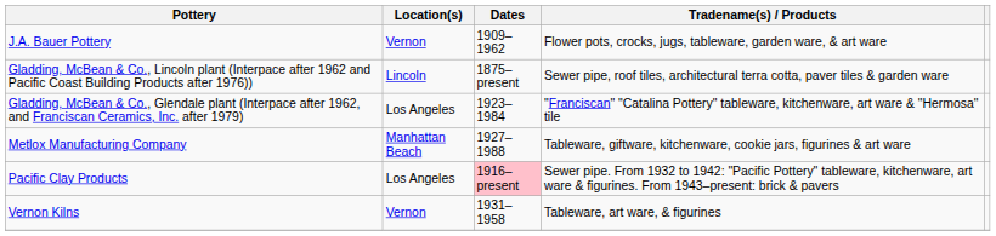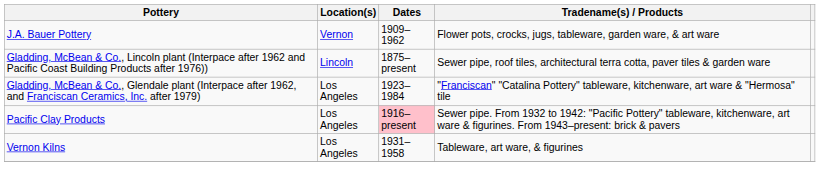- row: Metlox Manufacturing Company | Manhattan Beach | 1927–1988 | Tableware, giftware, kitchenware, cookie jars, figurines & art ware
Vernon Kilns | Location(s): Vernon -> Los Angeles
